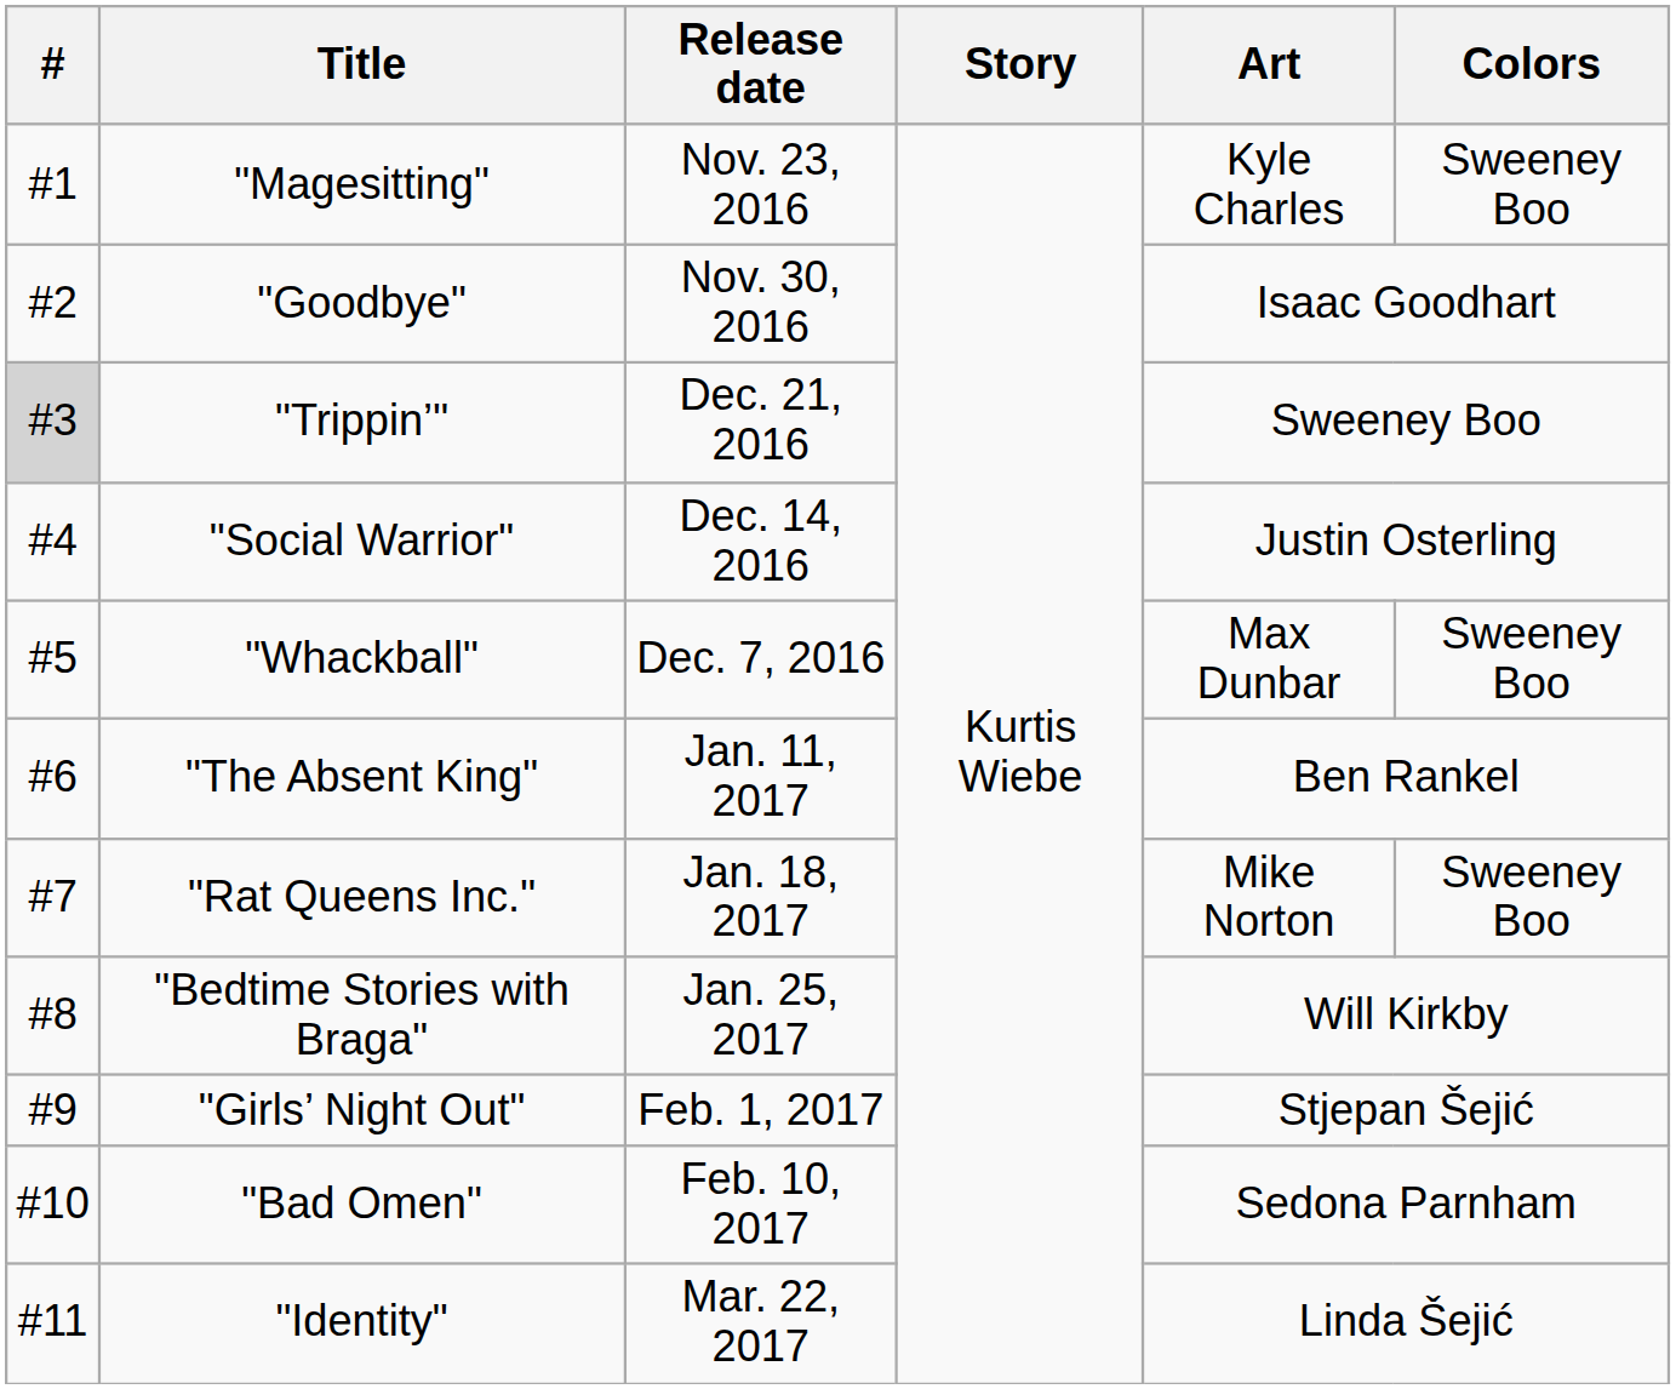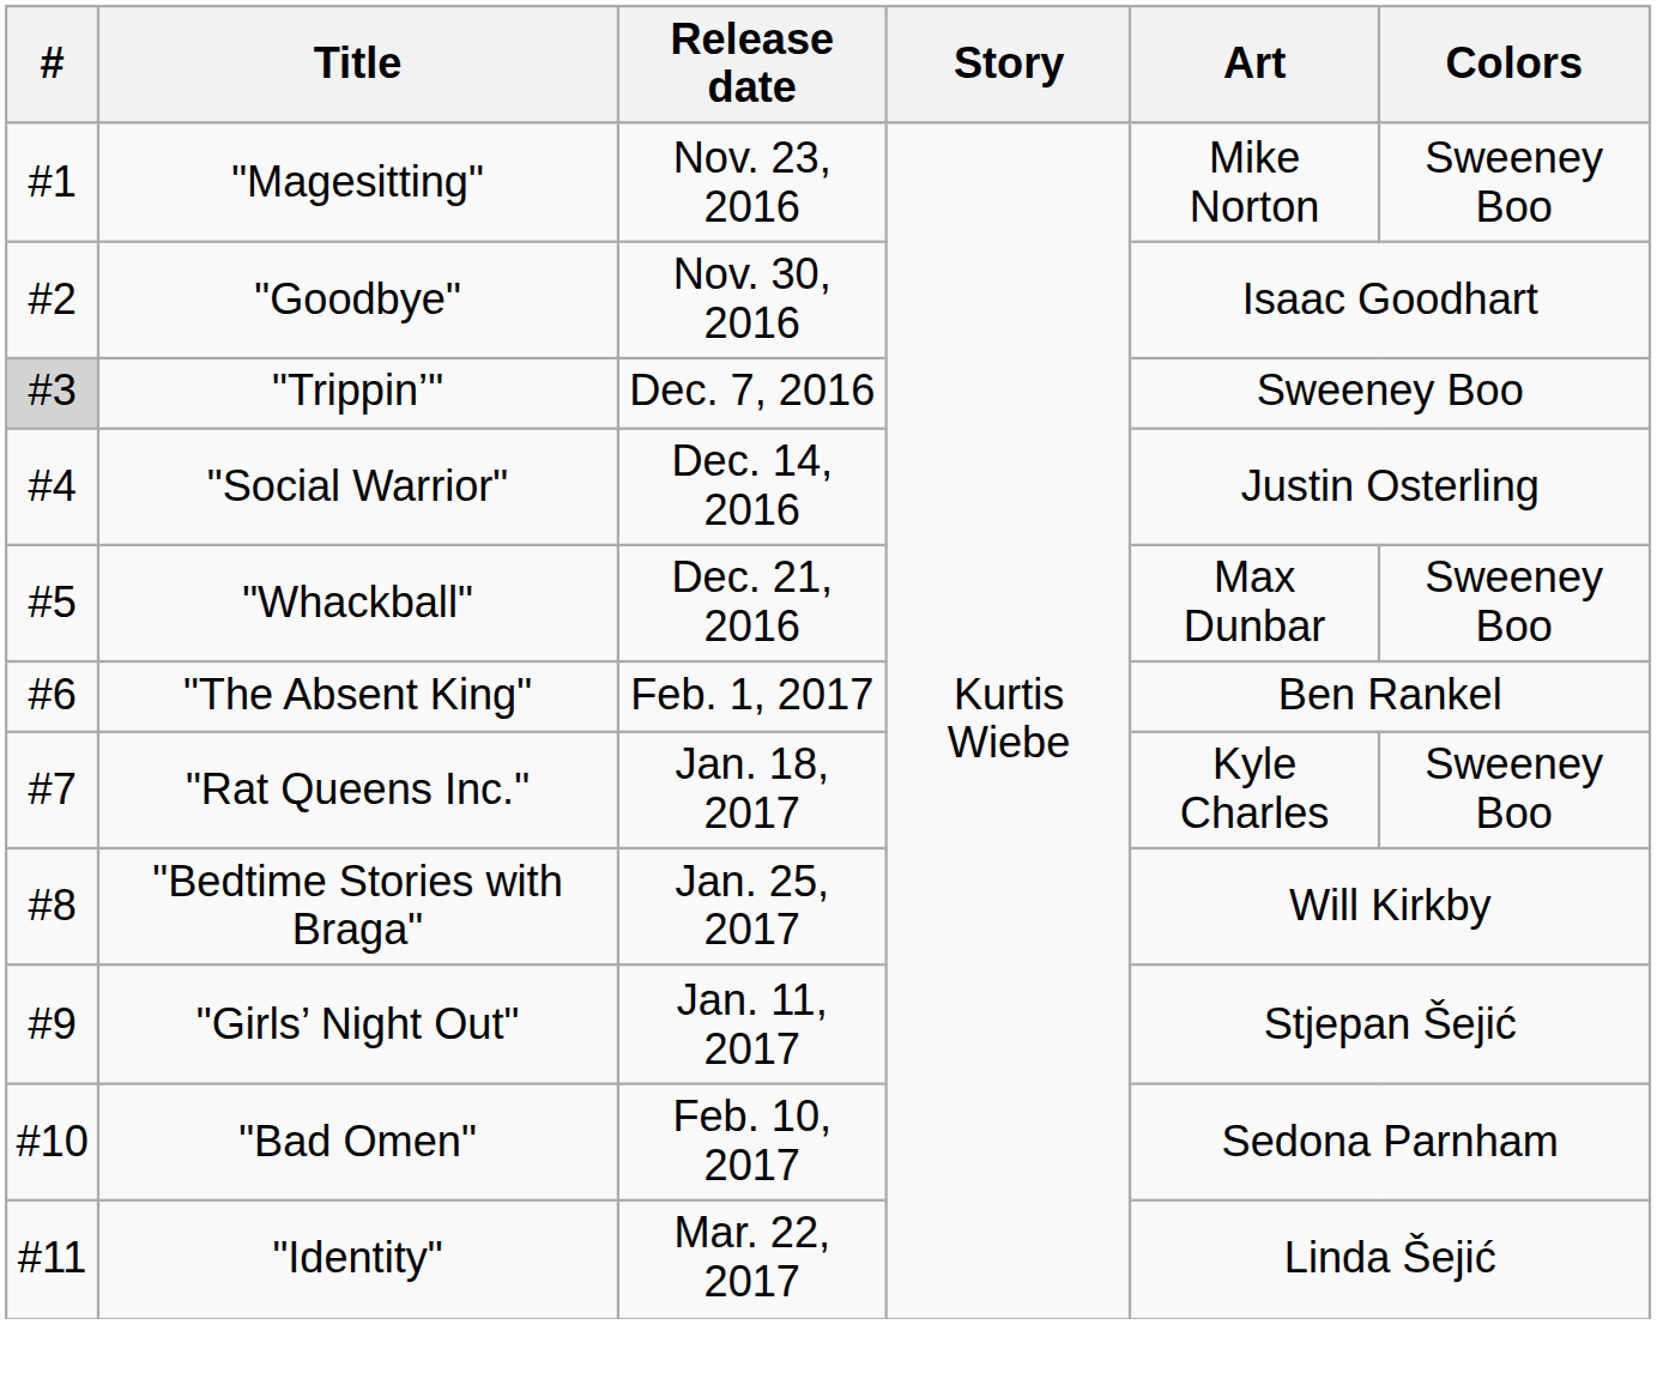"Magesitting" | Art: Kyle Charles -> Mike Norton
"Trippin’" | Release date: Dec. 21, 2016 -> Dec. 7, 2016
"Whackball" | Release date: Dec. 7, 2016 -> Dec. 21, 2016
"The Absent King" | Release date: Jan. 11, 2017 -> Feb. 1, 2017
"Rat Queens Inc." | Art: Mike Norton -> Kyle Charles
"Girls’ Night Out" | Release date: Feb. 1, 2017 -> Jan. 11, 2017
